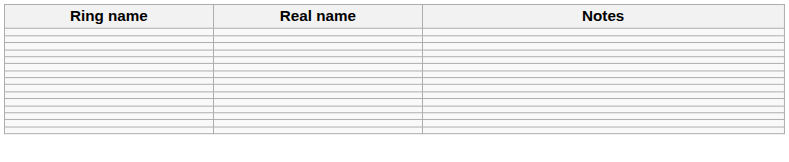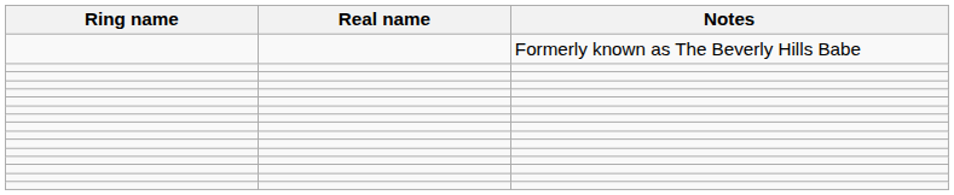+ row: Formerly known as The Beverly Hills Babe
